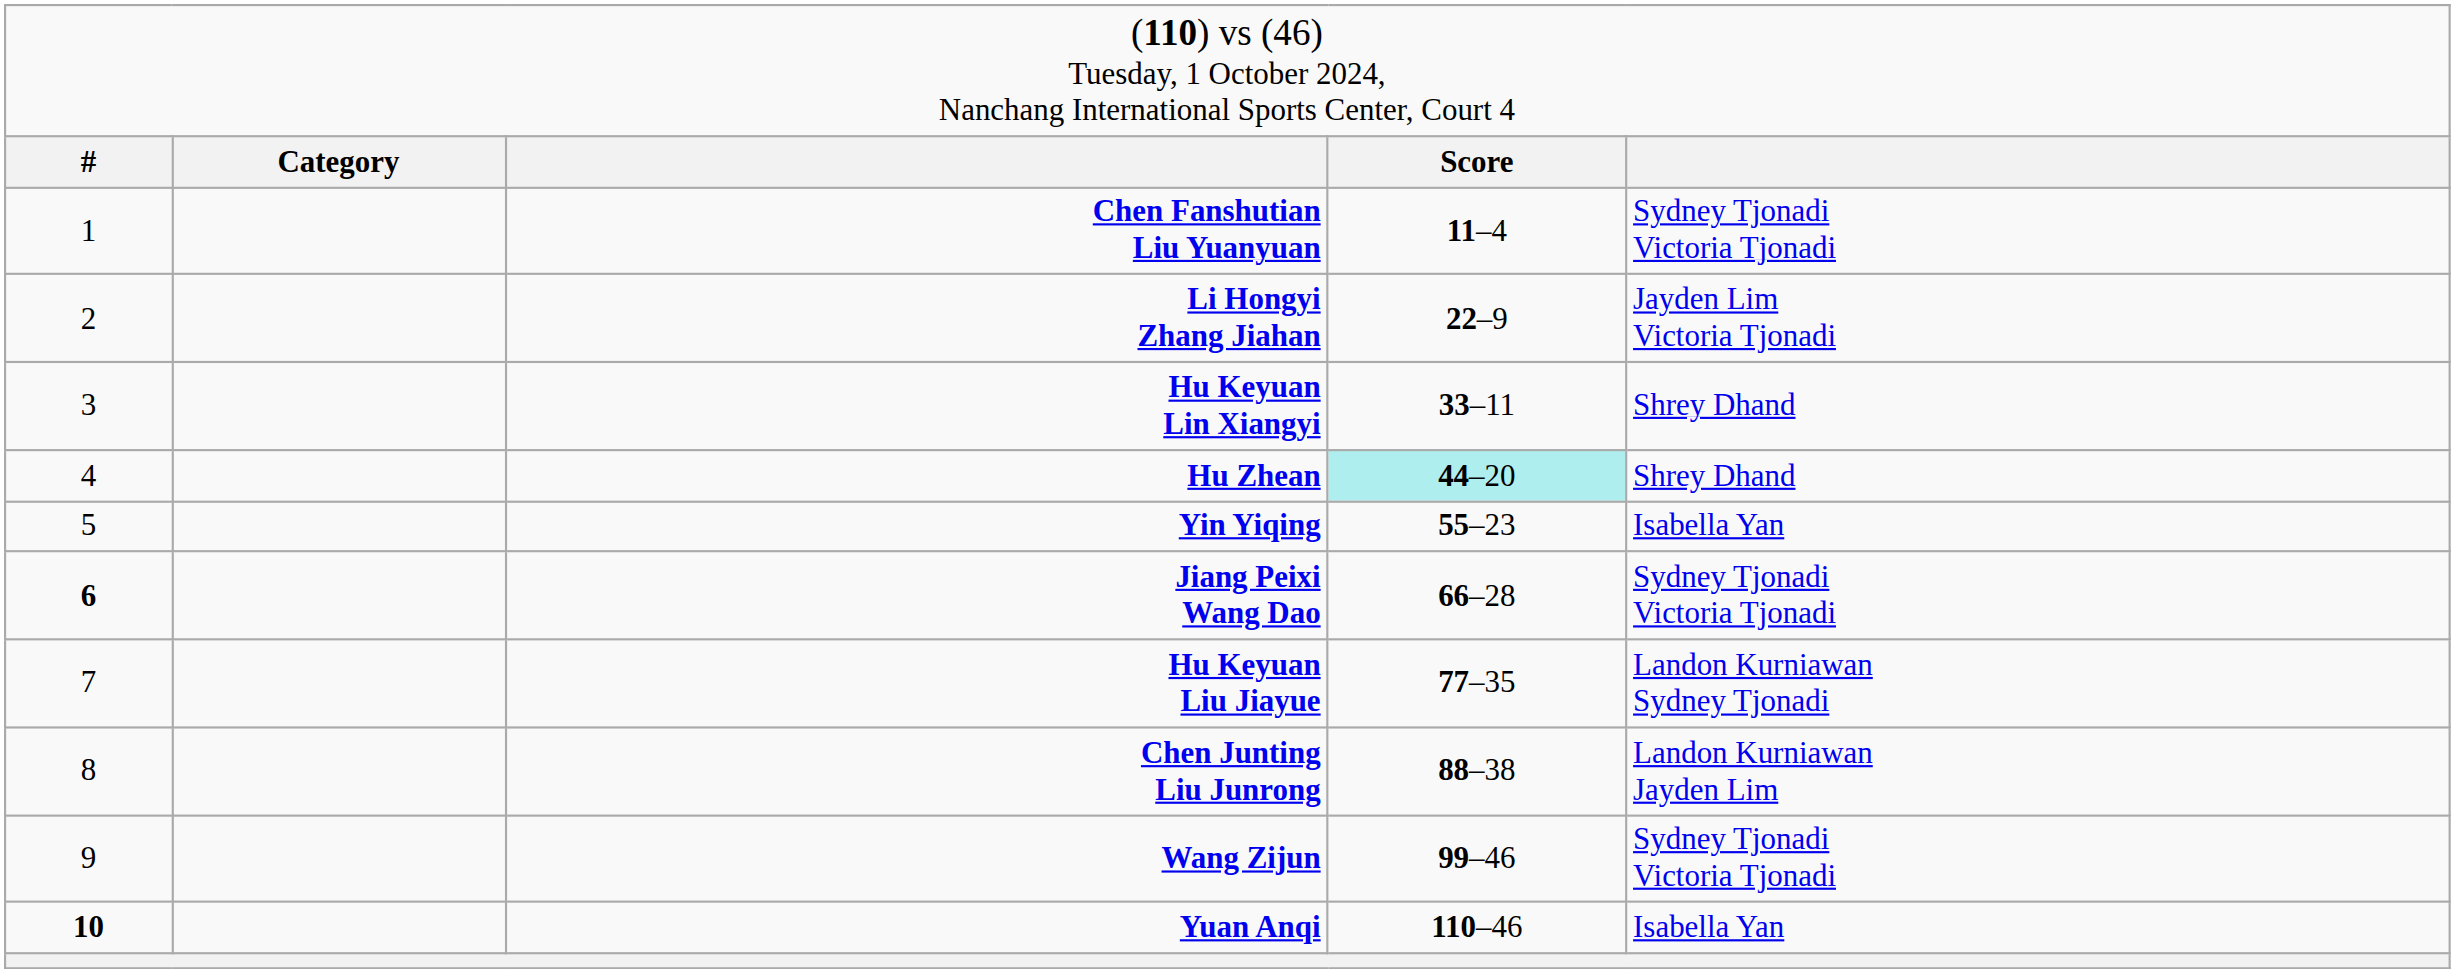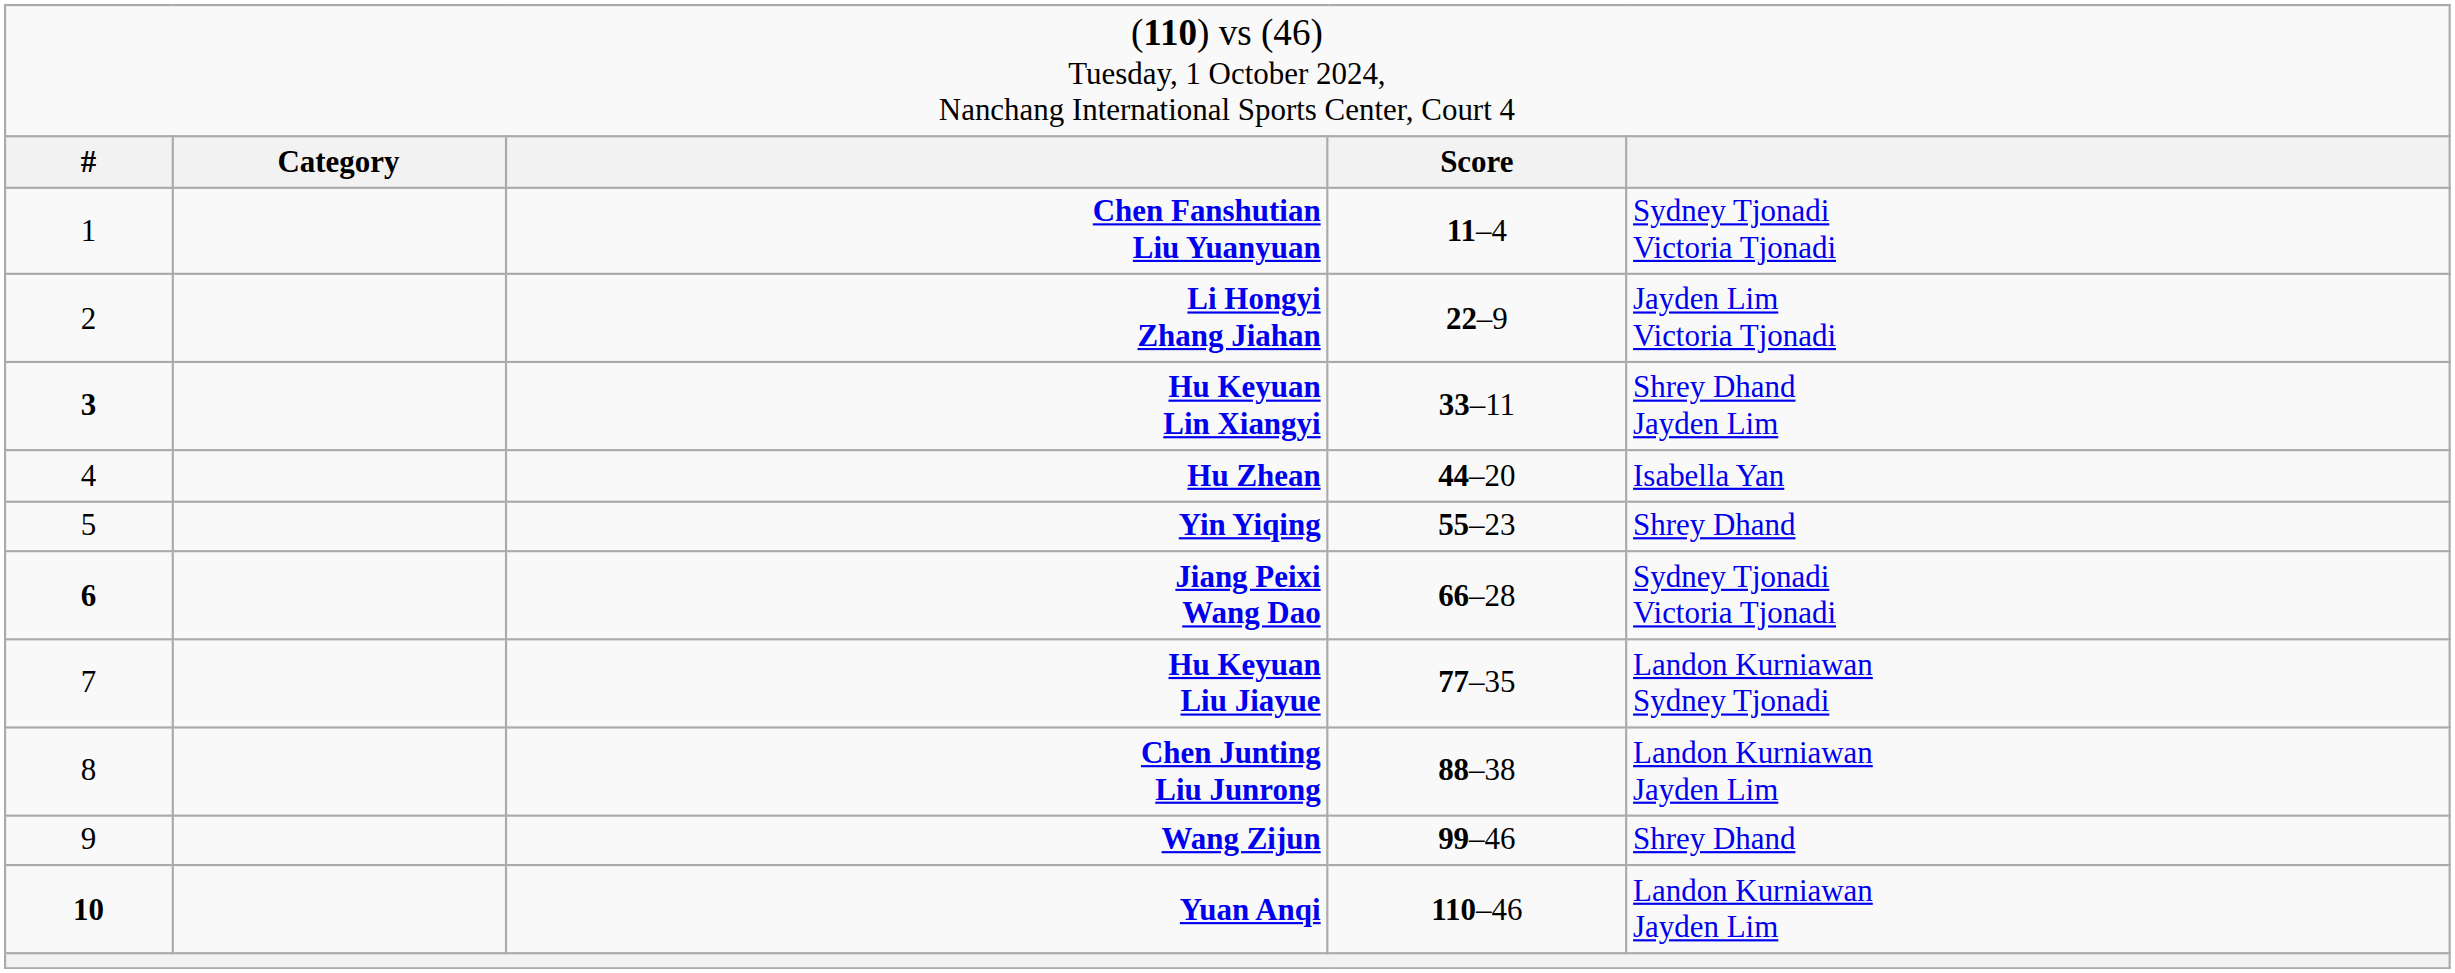Hu Keyuan Lin Xiangyi | column 1: normal -> bold
Hu Keyuan Lin Xiangyi | column 5: Shrey Dhand -> Shrey Dhand Jayden Lim
Hu Zhean | column 4: paleturquoise background -> no background
Hu Zhean | column 5: Shrey Dhand -> Isabella Yan
Yin Yiqing | column 5: Isabella Yan -> Shrey Dhand
Wang Zijun | column 5: Sydney Tjonadi Victoria Tjonadi -> Shrey Dhand
Yuan Anqi | column 5: Isabella Yan -> Landon Kurniawan Jayden Lim
